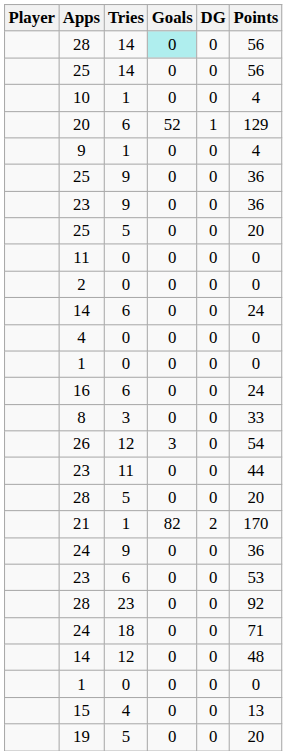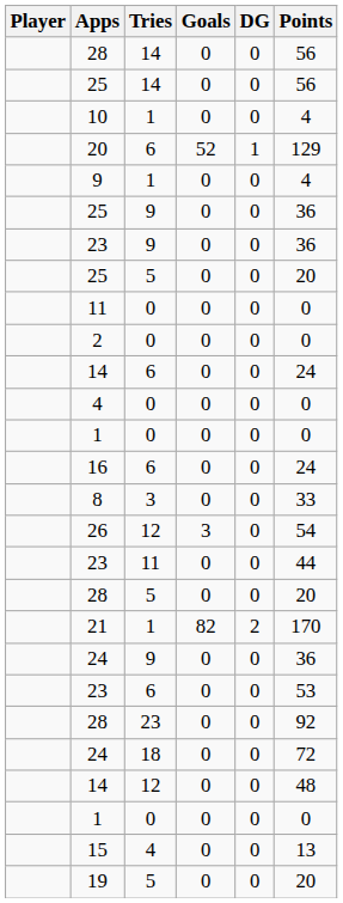28 / 14 | Goals: paleturquoise background -> no background
24 / 18 | Points: 71 -> 72
